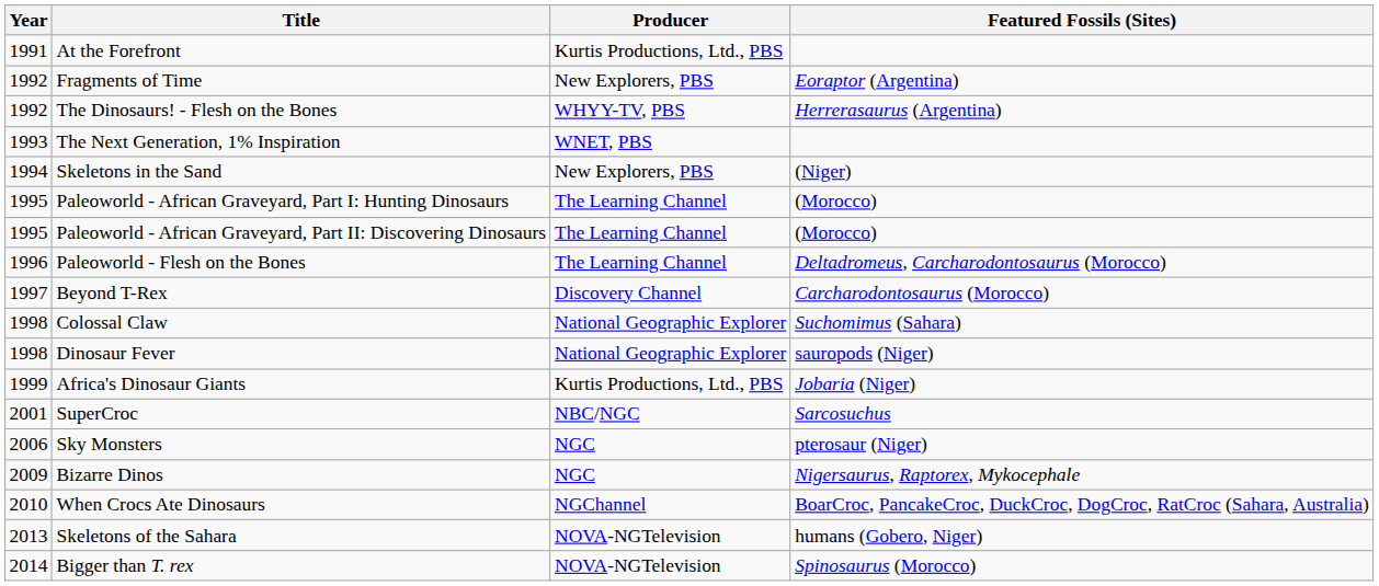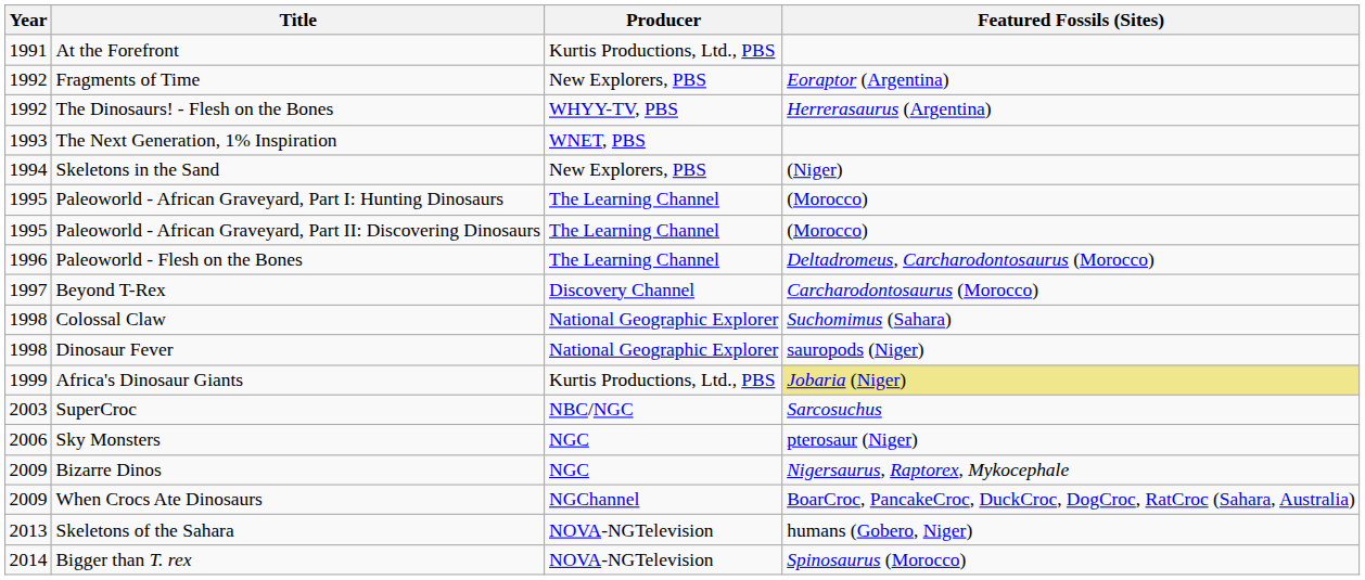Africa's Dinosaur Giants | Featured Fossils (Sites): no background -> khaki background
SuperCroc | Year: 2001 -> 2003
When Crocs Ate Dinosaurs | Year: 2010 -> 2009
